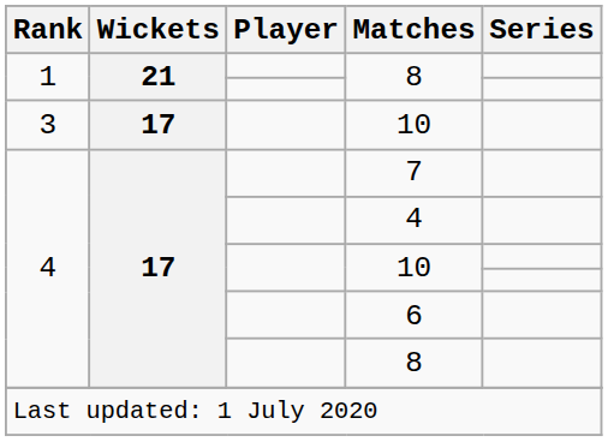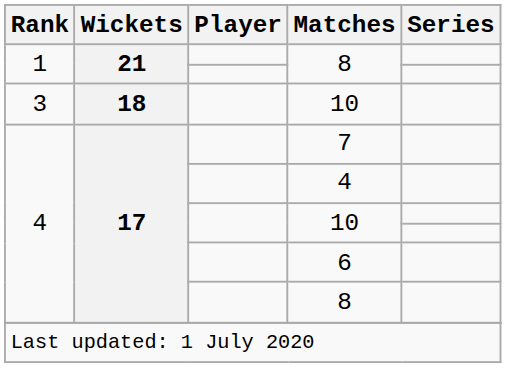3 / 10 | Wickets: 17 -> 18
